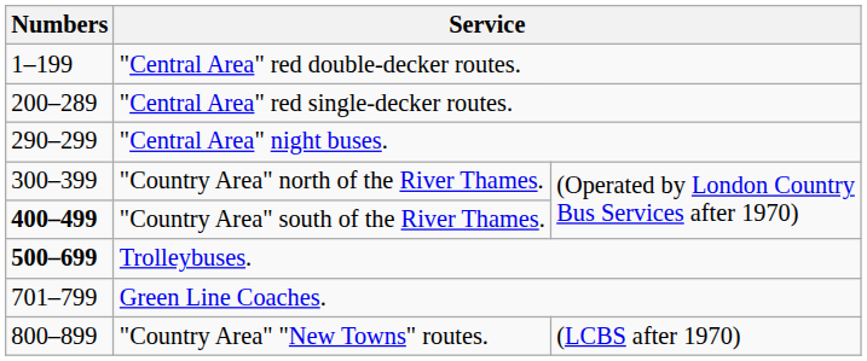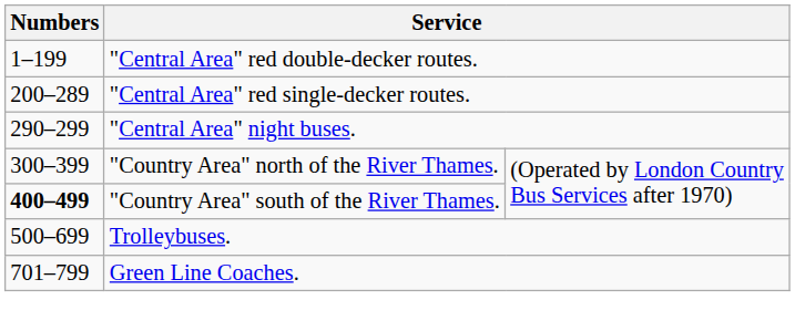Trolleybuses. | Numbers: bold -> normal
- row: 800–899 | "Country Area" "New Towns" routes. | (LCBS after 1970)
